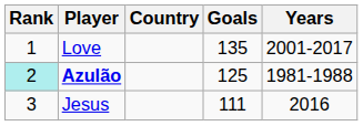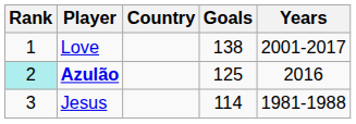Love | Goals: 135 -> 138
Azulão | Years: 1981-1988 -> 2016
Jesus | Goals: 111 -> 114
Jesus | Years: 2016 -> 1981-1988
